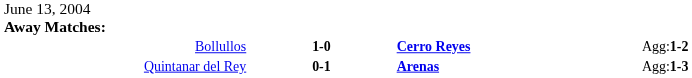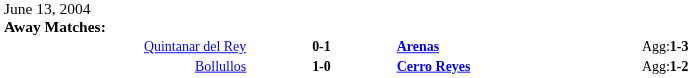rows swapped: Quintanar del Rey <-> Bollullos
